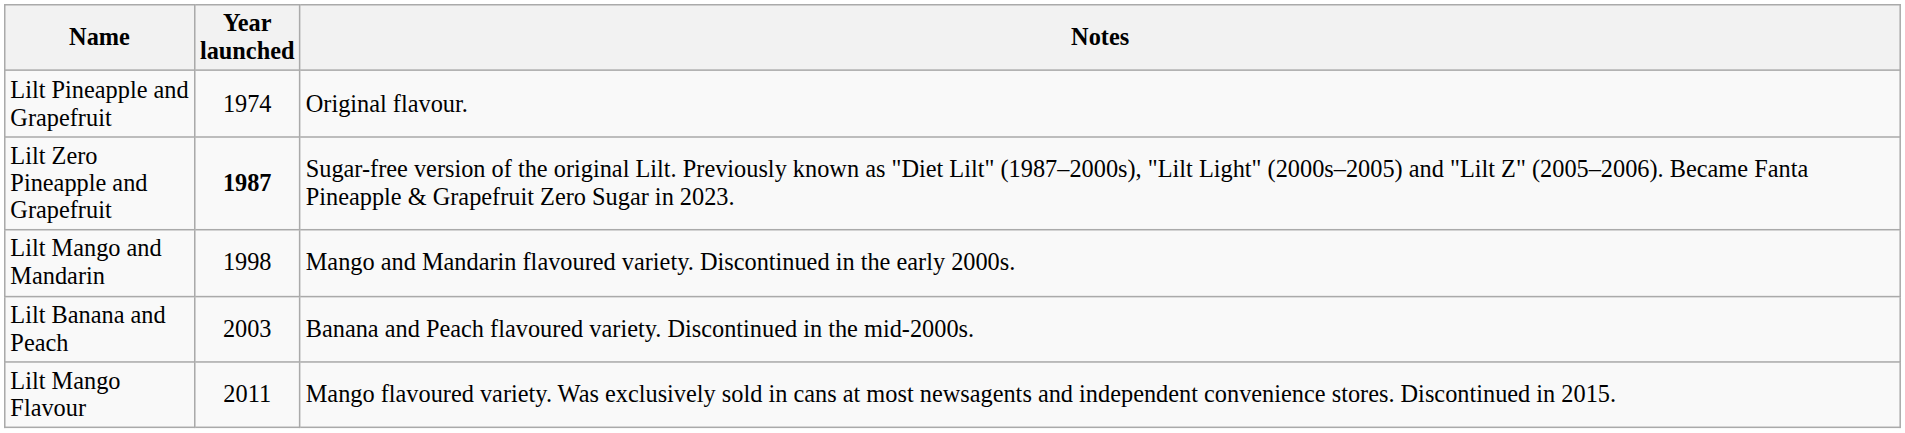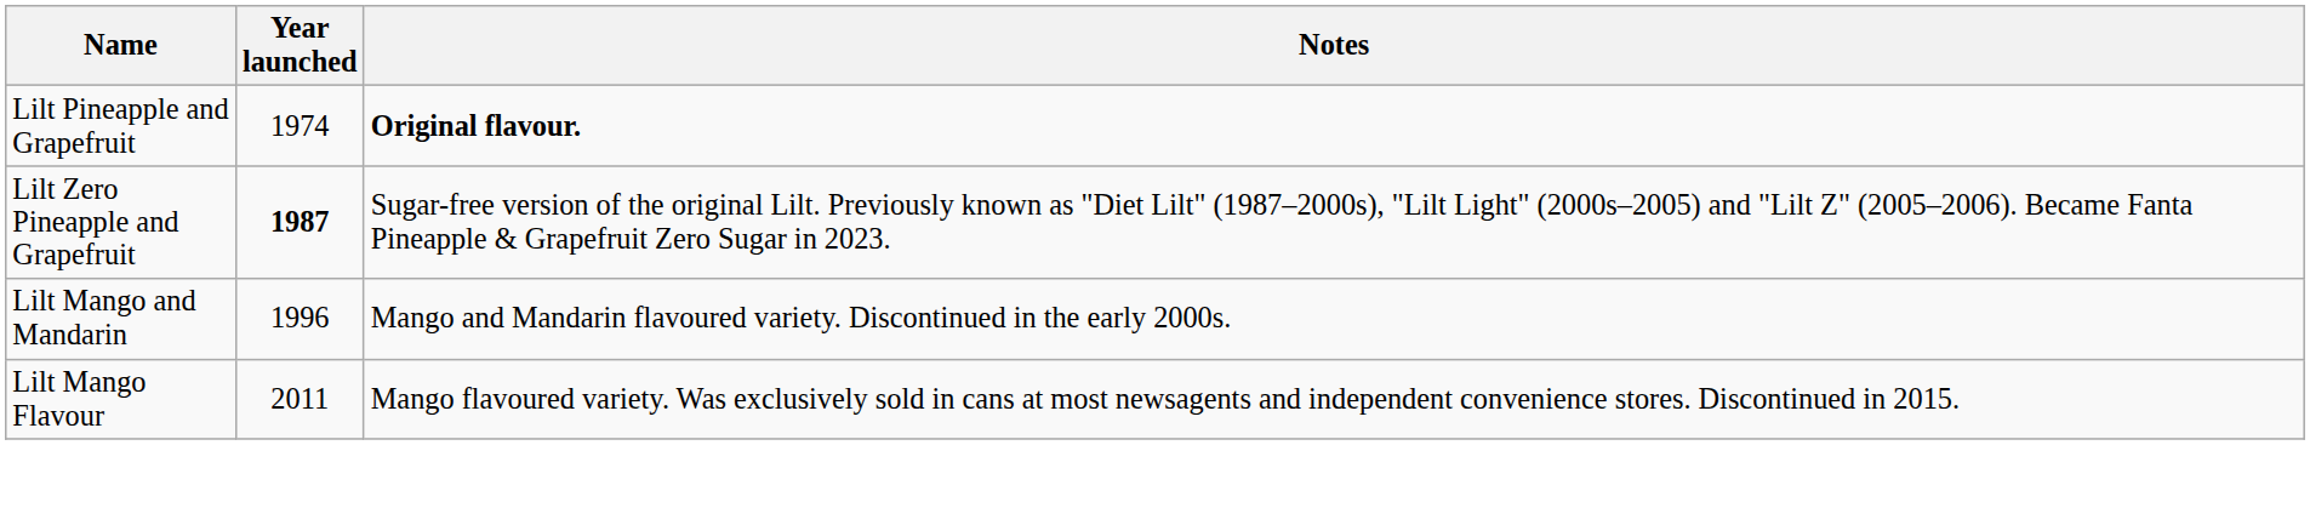Lilt Pineapple and Grapefruit | Notes: normal -> bold
Lilt Mango and Mandarin | Year launched: 1998 -> 1996
- row: Lilt Banana and Peach | 2003 | Banana and Peach flavoured variety. Discontinued in the mid-2000s.
